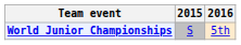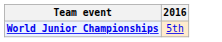- column: 2015 | S
